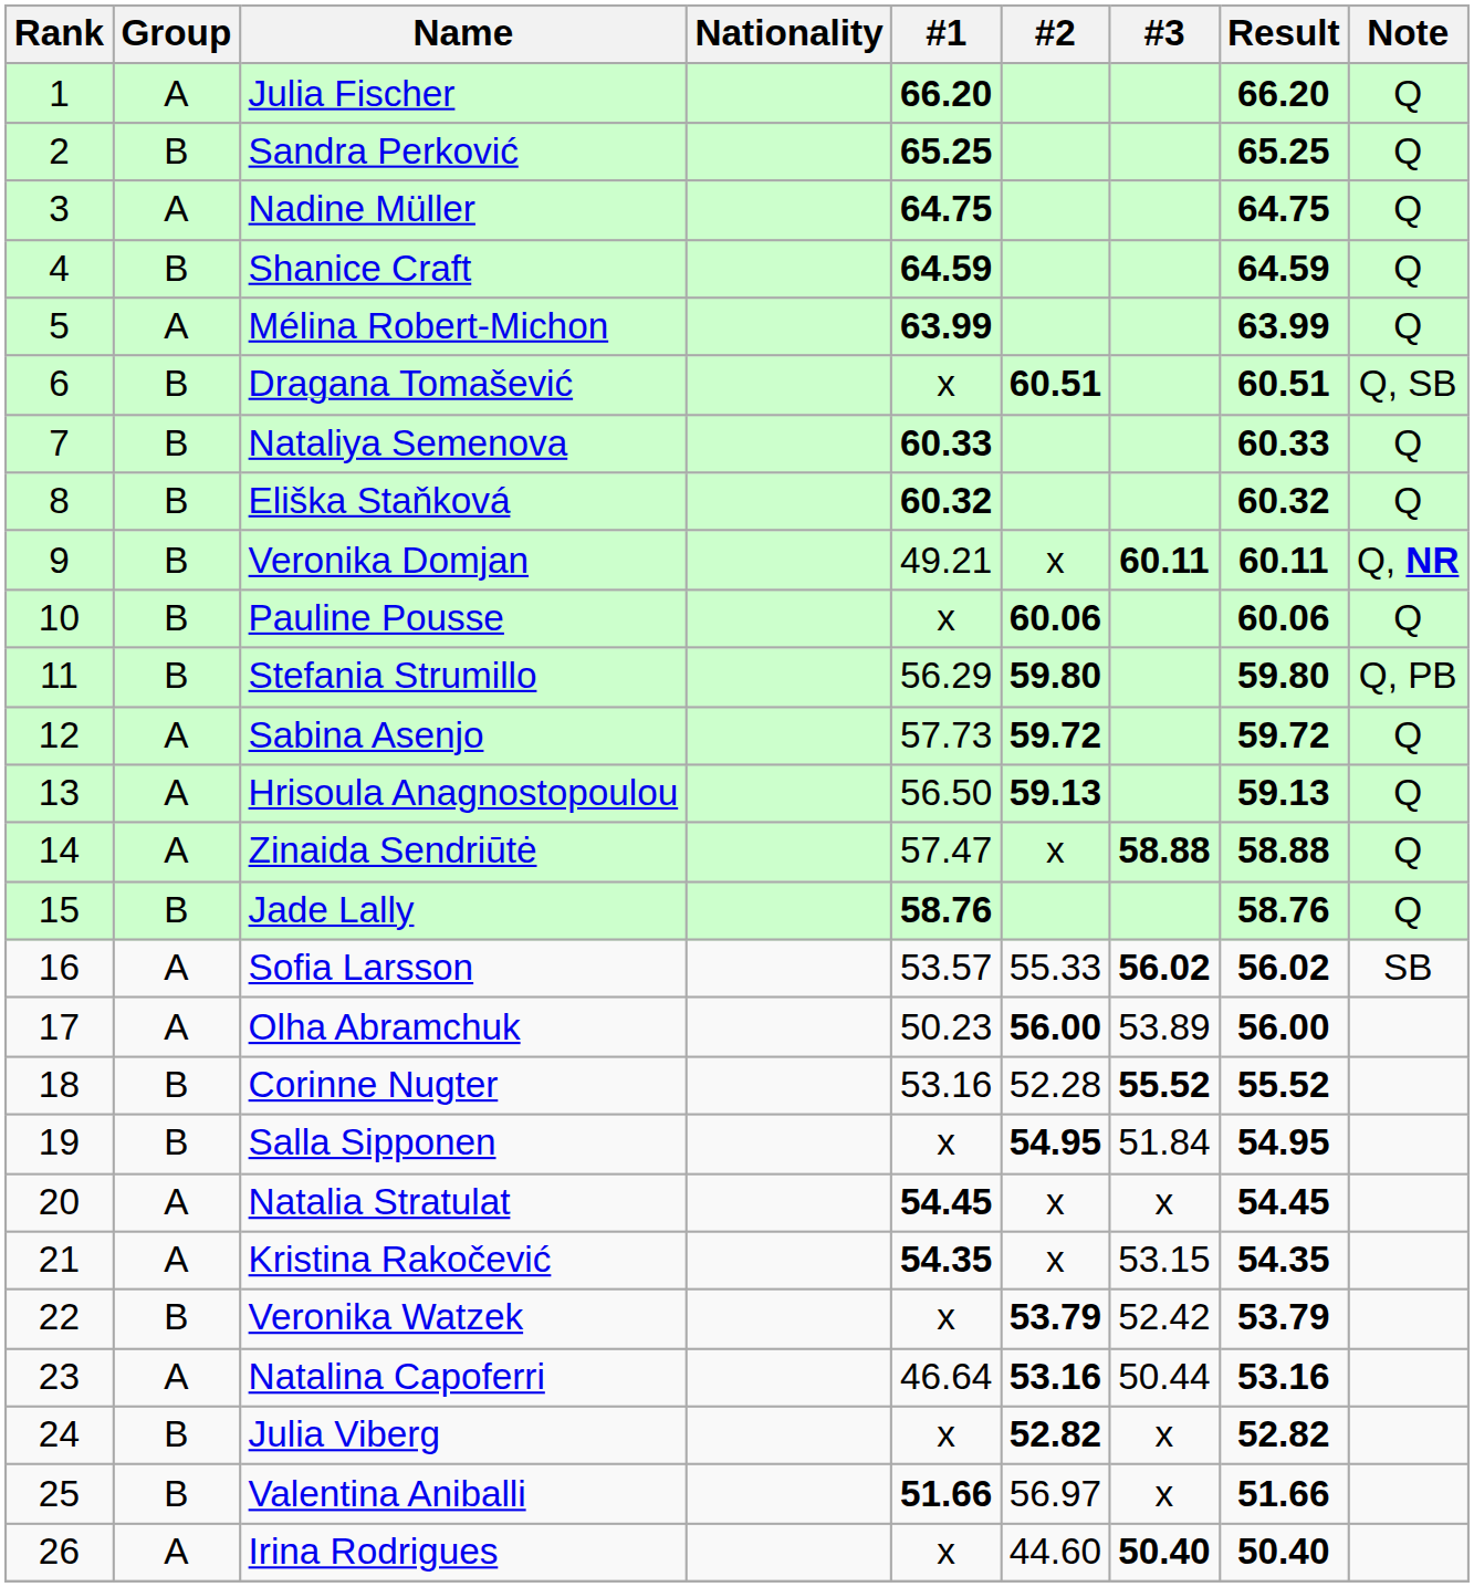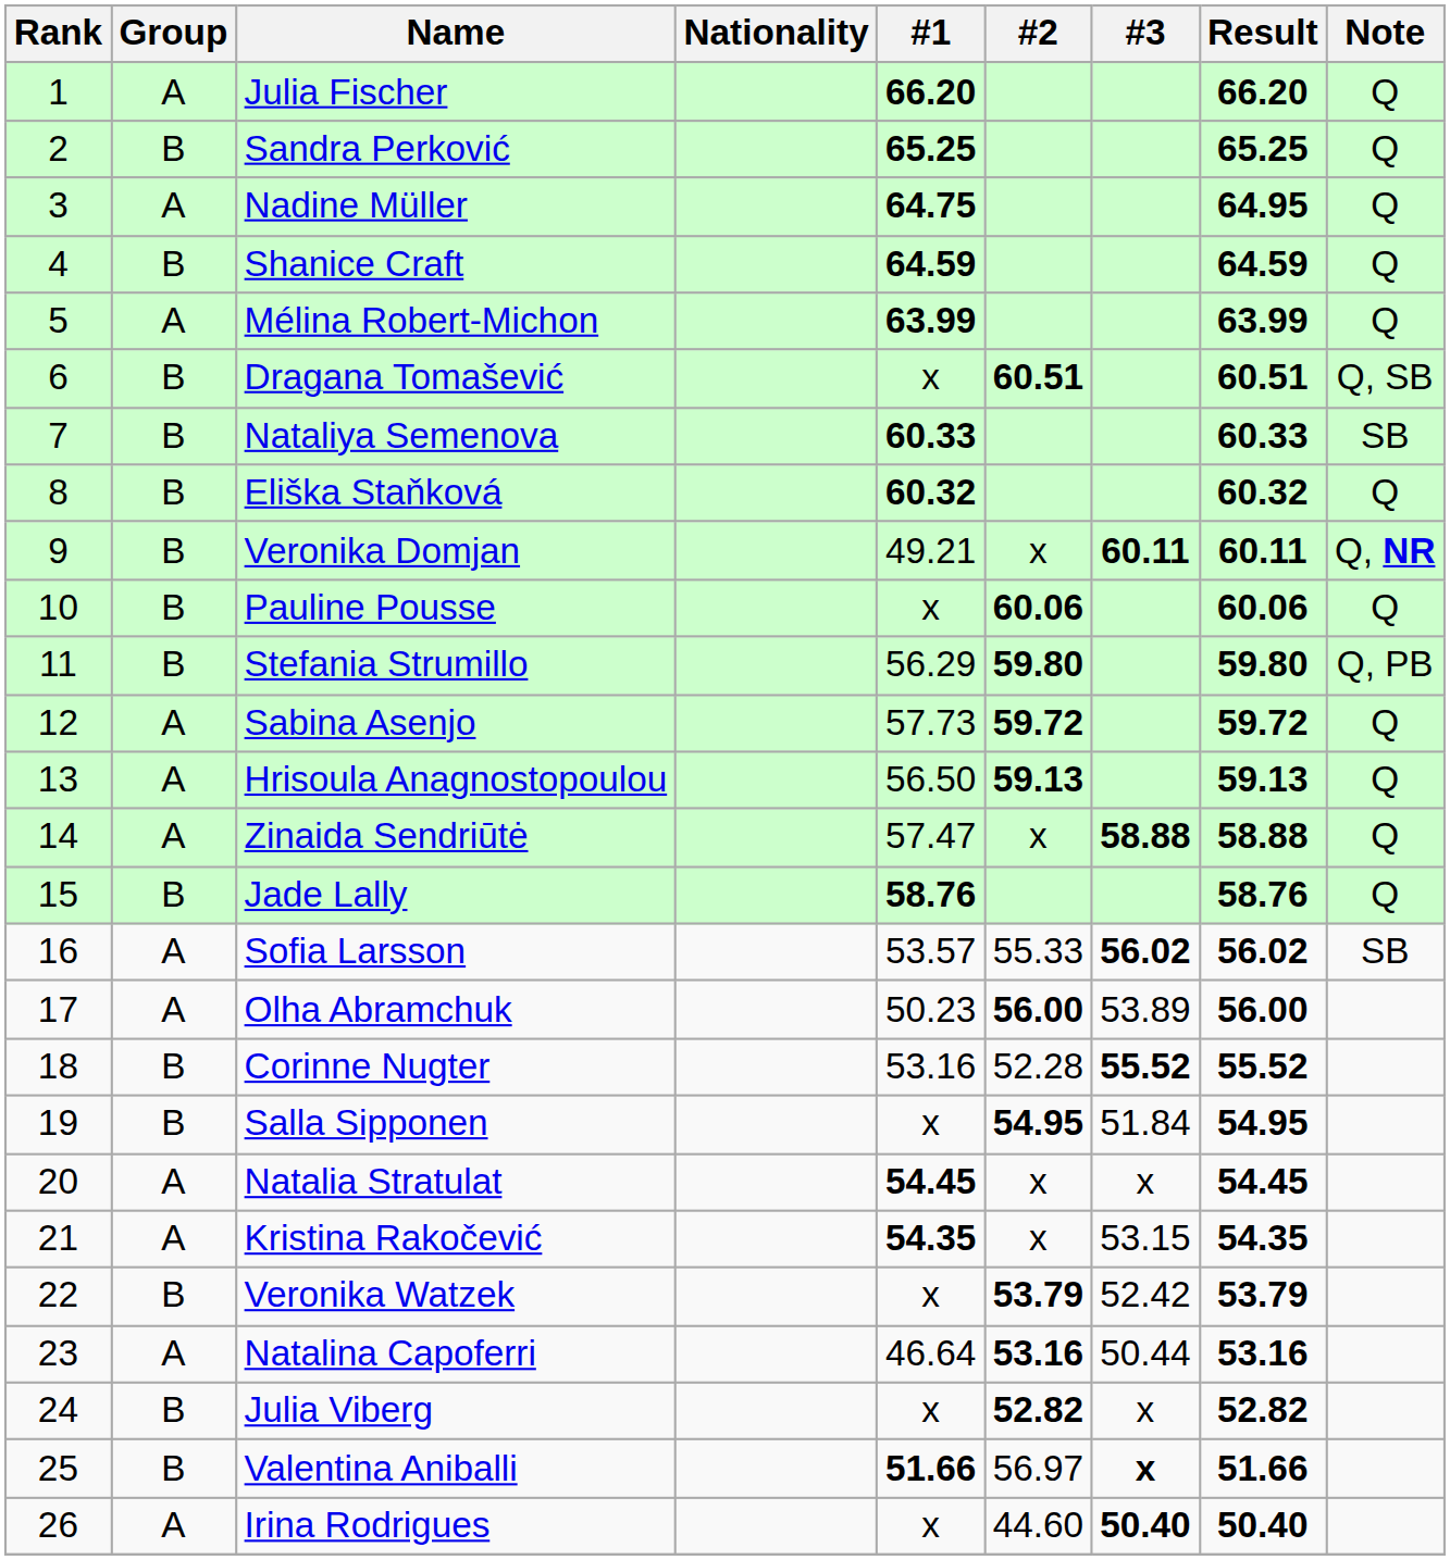Nadine Müller | Result: 64.75 -> 64.95
Nataliya Semenova | Note: Q -> SB
Valentina Aniballi | #3: normal -> bold
